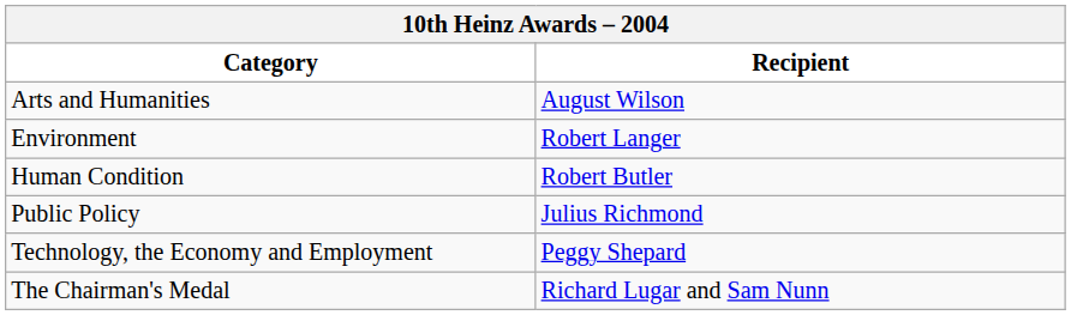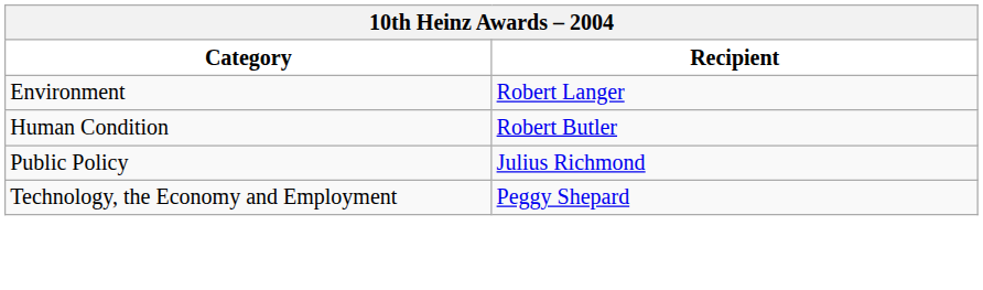- row: Arts and Humanities | August Wilson
- row: The Chairman's Medal | Richard Lugar and Sam Nunn
